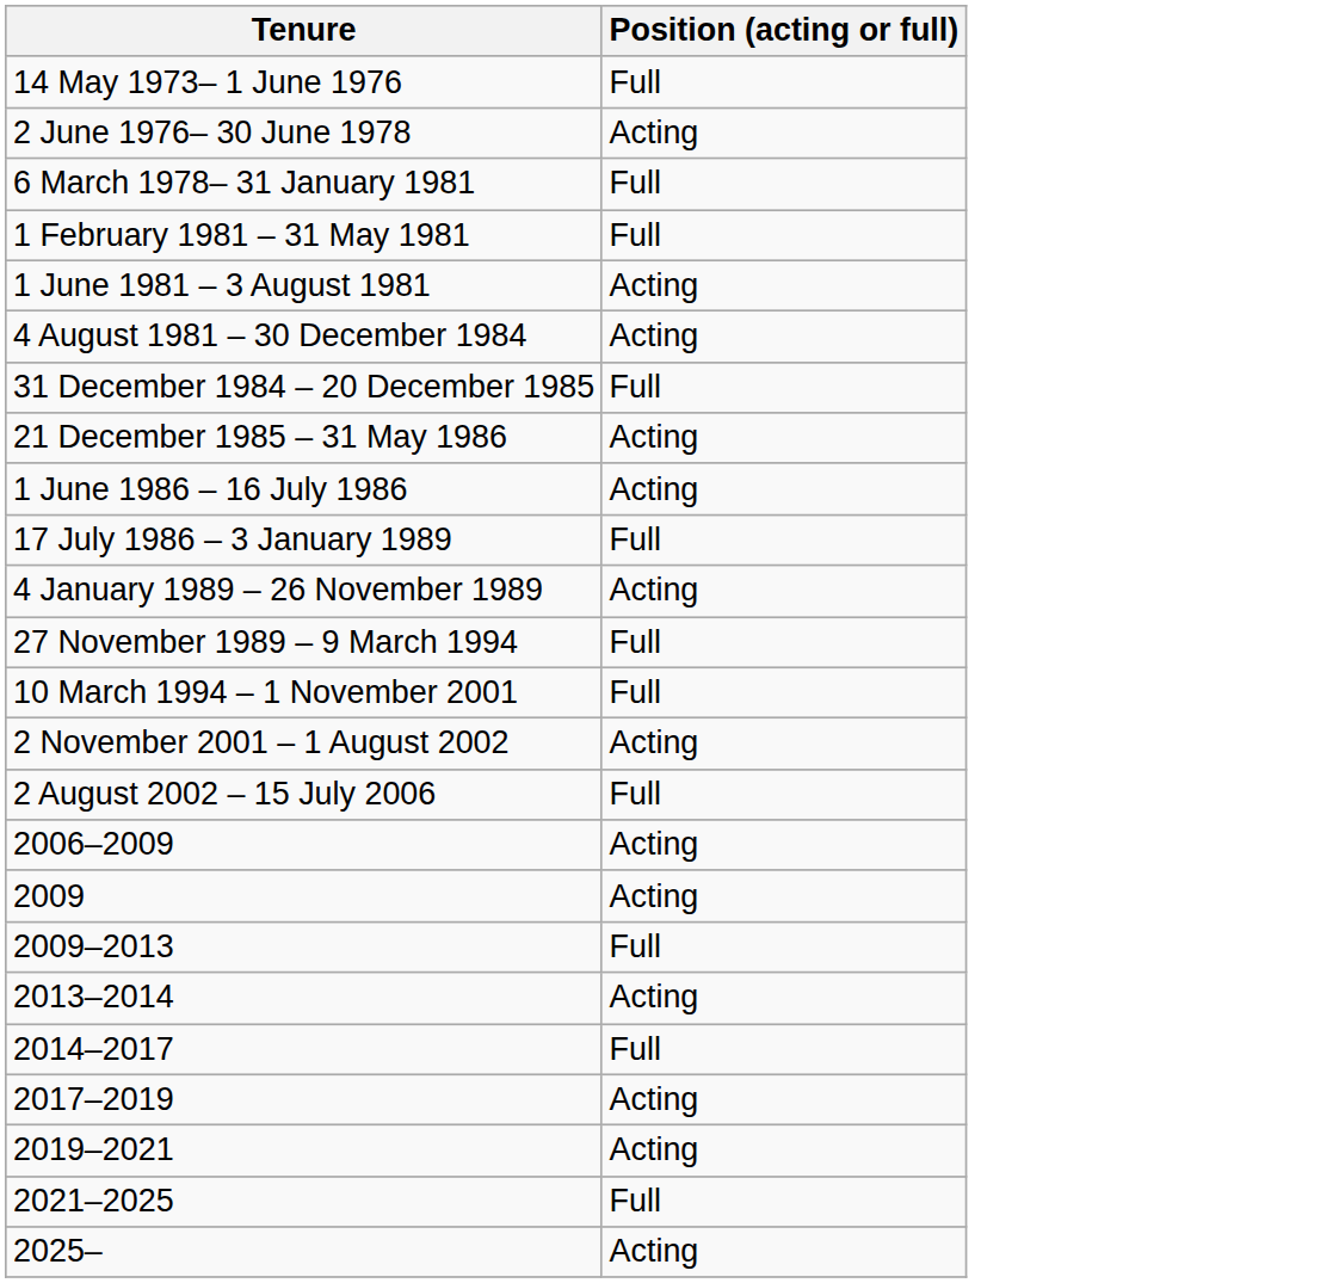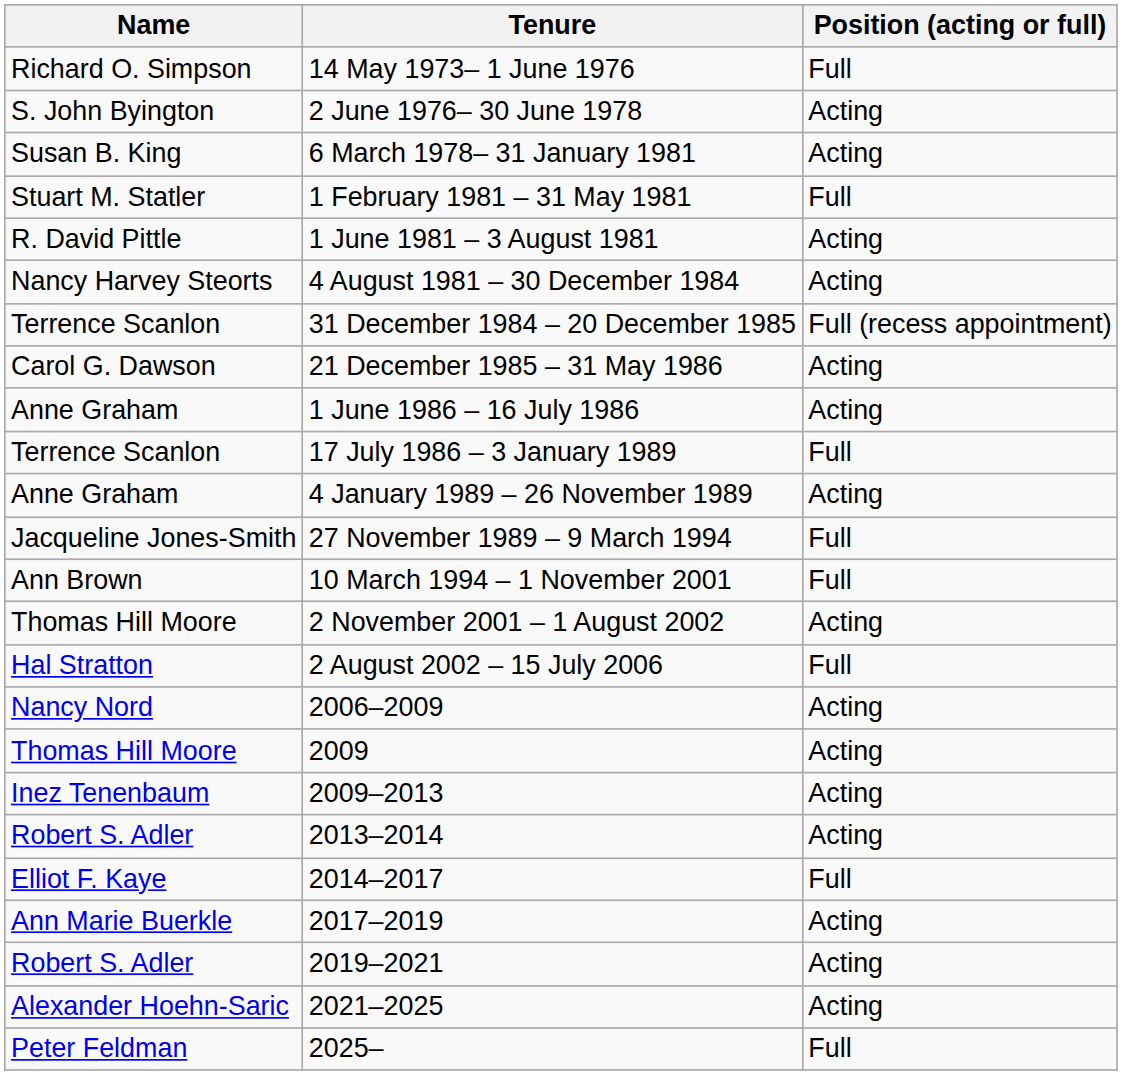+ column: Name | Richard O. Simpson | S. John Byington | Susan B. King | Stuart M. Statler | R. David Pittle | Nancy Harvey Steorts | Terrence Scanlon | Carol G. Dawson | Anne Graham | Terrence Scanlon | Anne Graham | Jacqueline Jones-Smith | Ann Brown | Thomas Hill Moore | Hal Stratton | Nancy Nord | Thomas Hill Moore | Inez Tenenbaum | Robert S. Adler | Elliot F. Kaye | Ann Marie Buerkle | Robert S. Adler | Alexander Hoehn-Saric | Peter Feldman
6 March 1978– 31 January 1981 | Position (acting or full): Full -> Acting
31 December 1984 – 20 December 1985 | Position (acting or full): Full -> Full (recess appointment)
2009–2013 | Position (acting or full): Full -> Acting
2021–2025 | Position (acting or full): Full -> Acting
2025– | Position (acting or full): Acting -> Full
